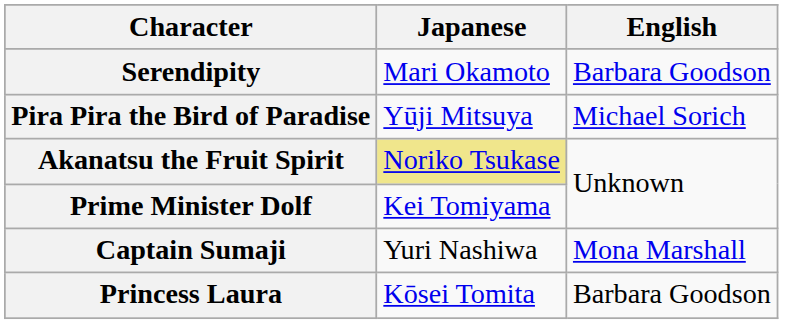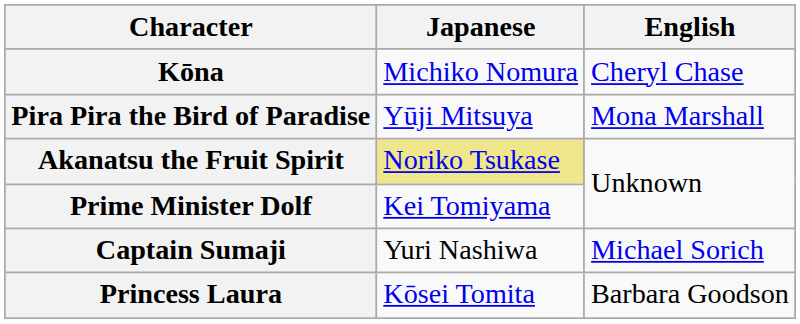- row: Serendipity | Mari Okamoto | Barbara Goodson
+ row: Kōna | Michiko Nomura | Cheryl Chase
Pira Pira the Bird of Paradise | English: Michael Sorich -> Mona Marshall
Captain Sumaji | English: Mona Marshall -> Michael Sorich
